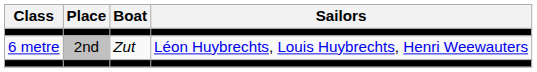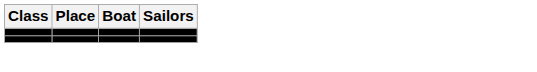- row: 6 metre | 2nd | Zut | Léon Huybrechts, Louis Huybrechts, Henri Weewauters
